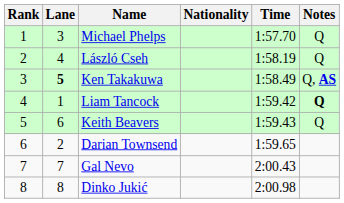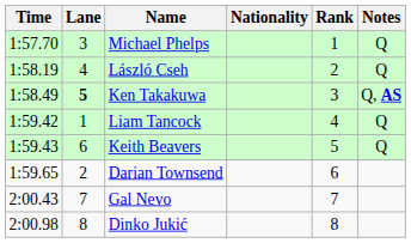columns swapped: Rank <-> Time
Liam Tancock | Notes: bold -> normal
